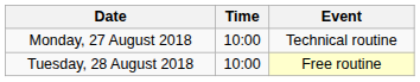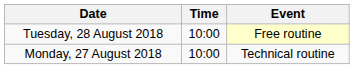rows swapped: Monday, 27 August 2018 <-> Tuesday, 28 August 2018
